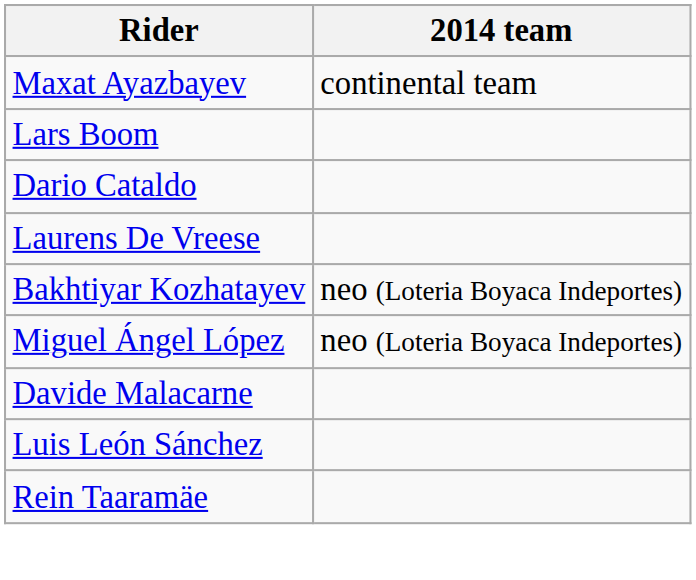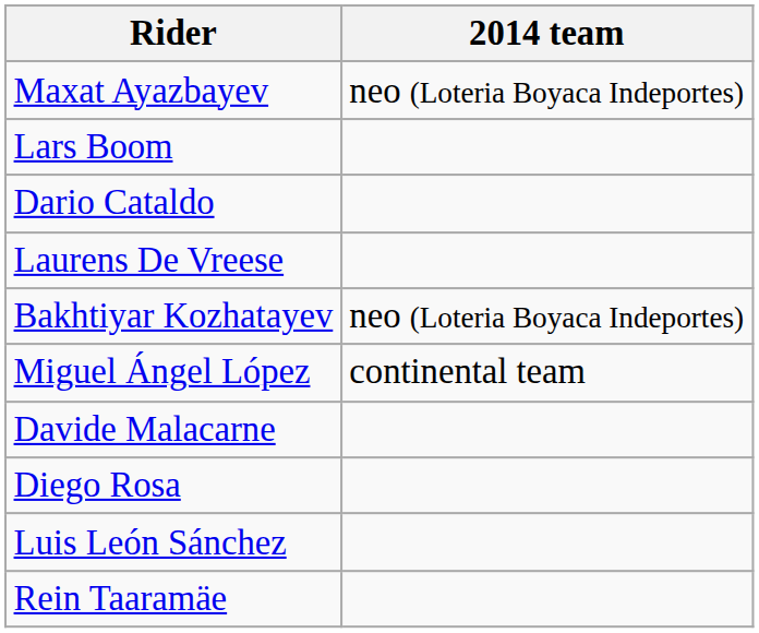Maxat Ayazbayev | 2014 team: continental team -> neo (Loteria Boyaca Indeportes)
Miguel Ángel López | 2014 team: neo (Loteria Boyaca Indeportes) -> continental team
+ row: Diego Rosa
